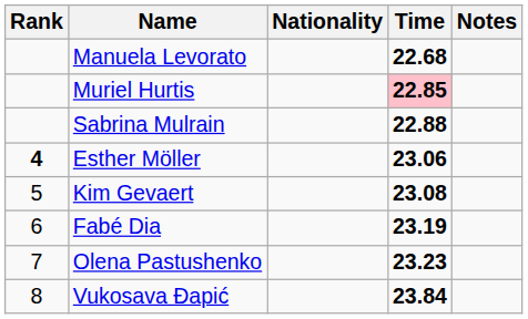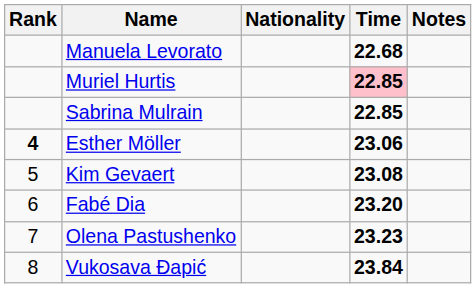Sabrina Mulrain | Time: 22.88 -> 22.85
Fabé Dia | Time: 23.19 -> 23.20
